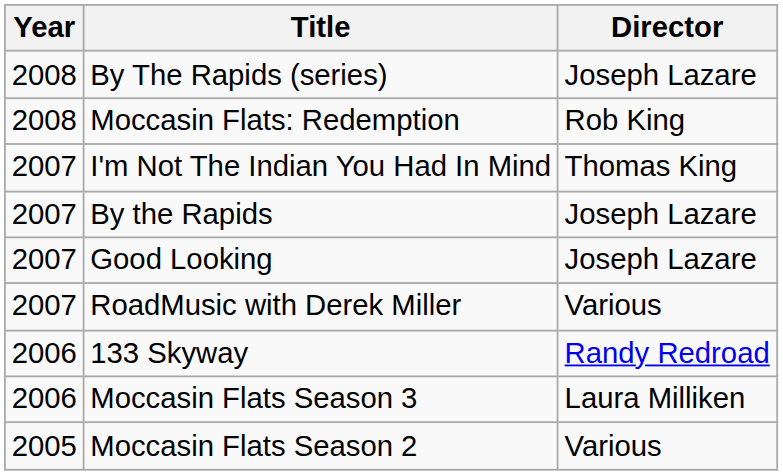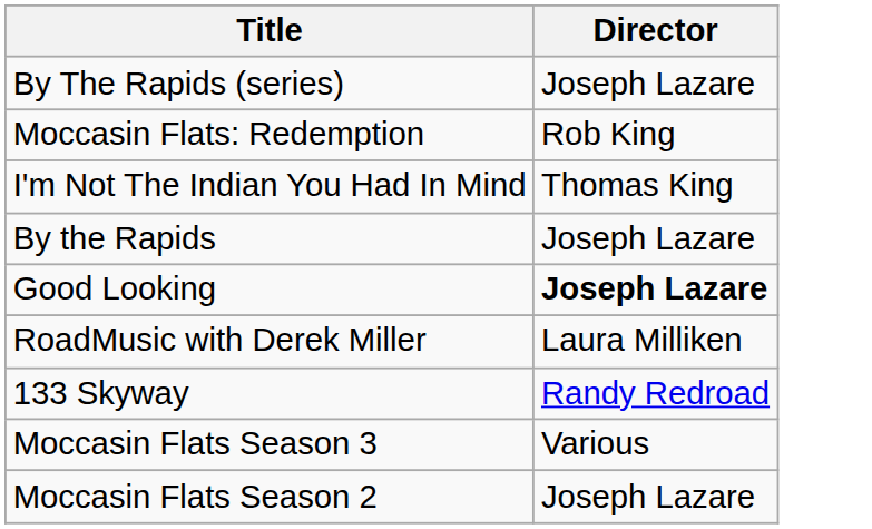- column: Year | 2008 | 2008 | 2007 | 2007 | 2007 | 2007 | 2006 | 2006 | 2005
Good Looking | Director: normal -> bold
RoadMusic with Derek Miller | Director: Various -> Laura Milliken
Moccasin Flats Season 3 | Director: Laura Milliken -> Various
Moccasin Flats Season 2 | Director: Various -> Joseph Lazare
